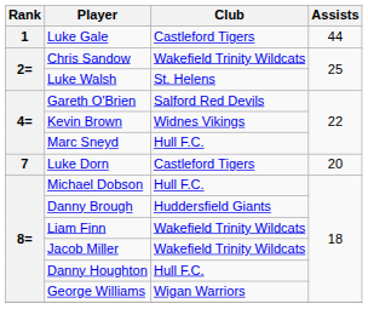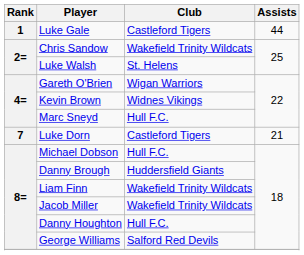Gareth O'Brien | Club: Salford Red Devils -> Wigan Warriors
Luke Dorn | Assists: 20 -> 21
George Williams | Club: Wigan Warriors -> Salford Red Devils
